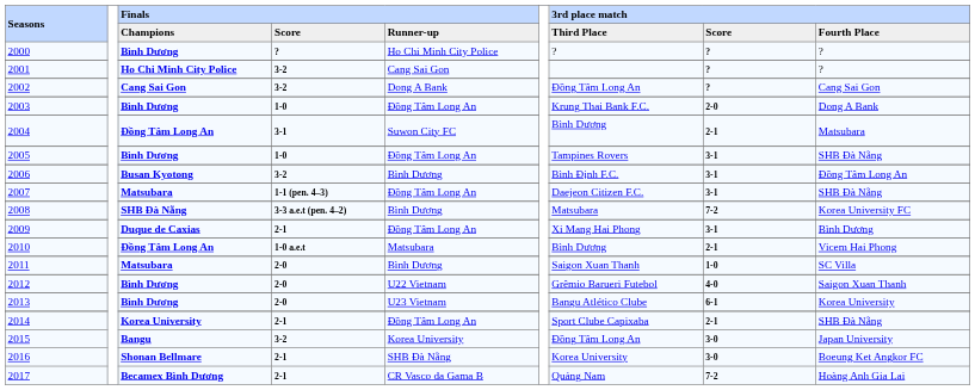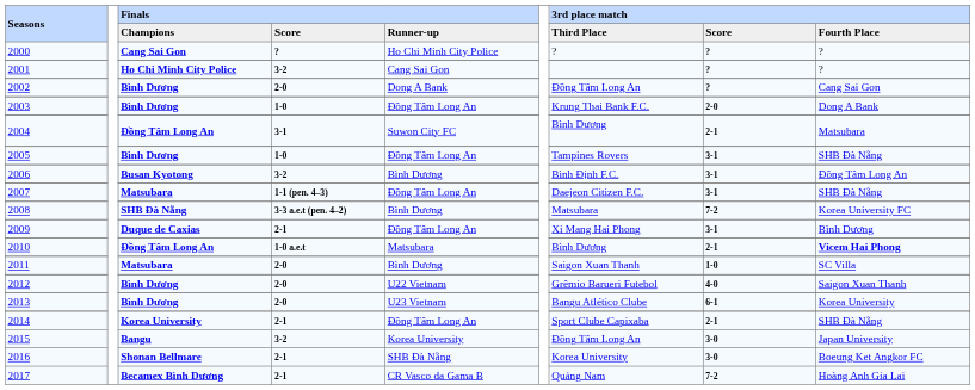2000 | Finals / Champions: Bình Dương -> Cang Sai Gon
2002 | Finals / Champions: Cang Sai Gon -> Bình Dương
2002 | Finals / Score: 3-2 -> 2-0
2010 | 3rd place match / Fourth Place: normal -> bold
